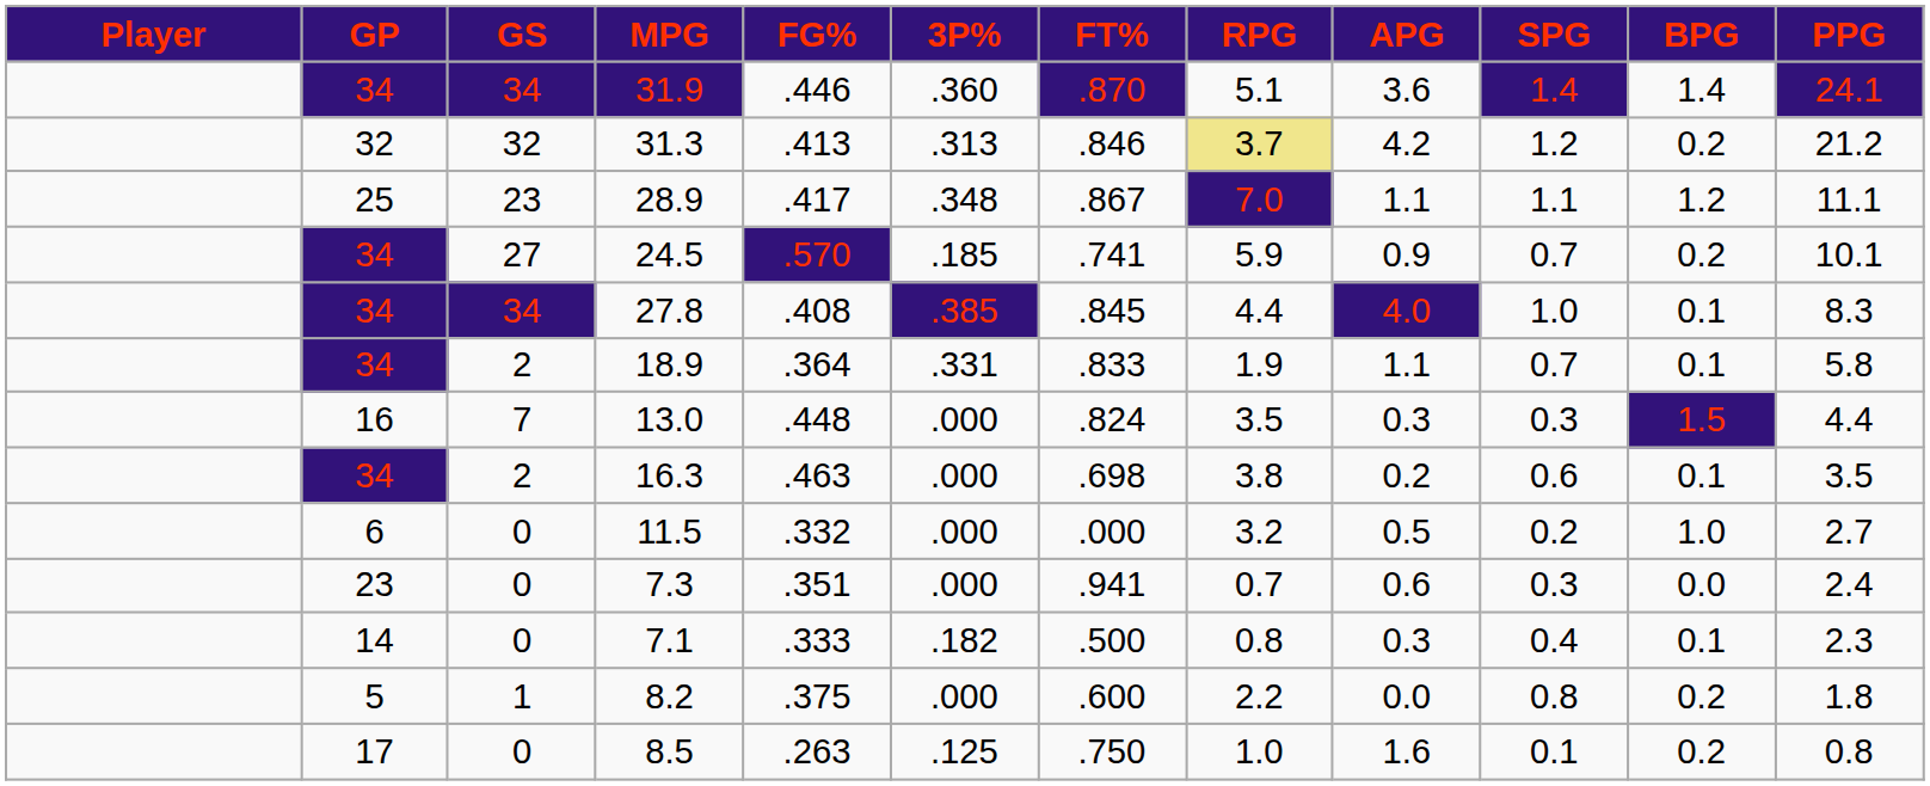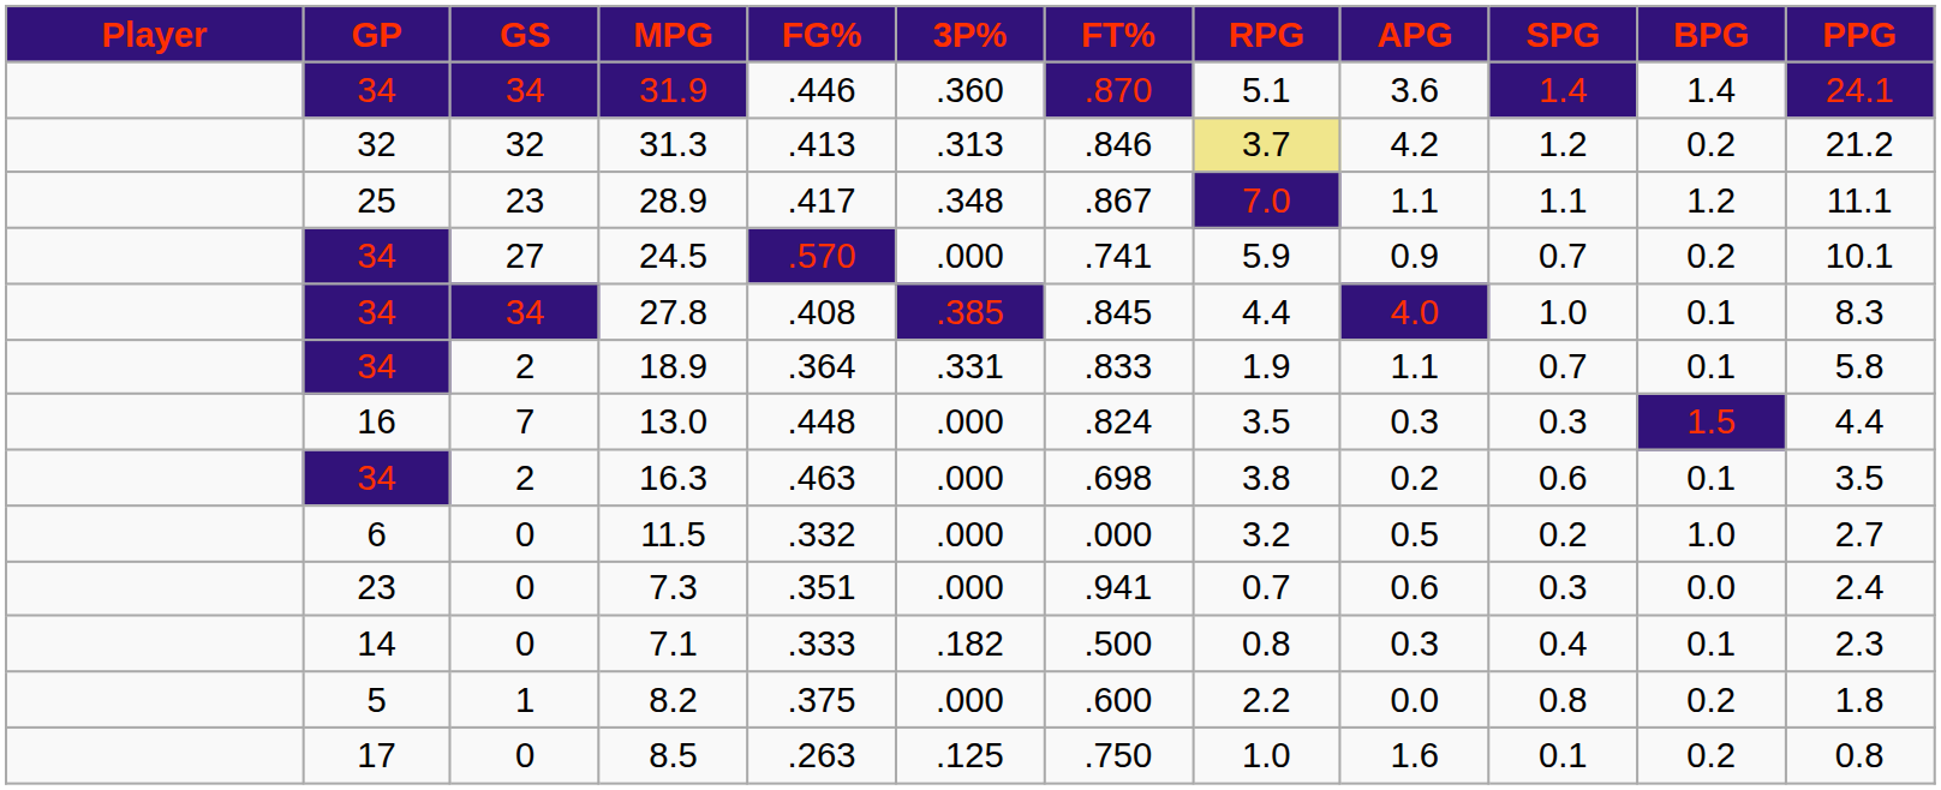24.5 | 3P%: .185 -> .000
